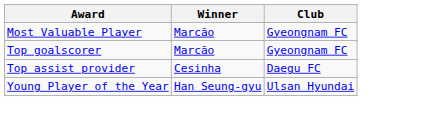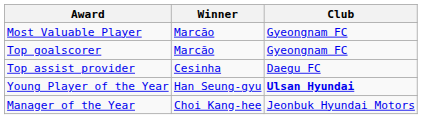Young Player of the Year | Club: normal -> bold
+ row: Manager of the Year | Choi Kang-hee | Jeonbuk Hyundai Motors
